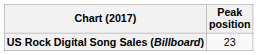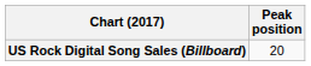US Rock Digital Song Sales (Billboard) | Peak position: 23 -> 20
